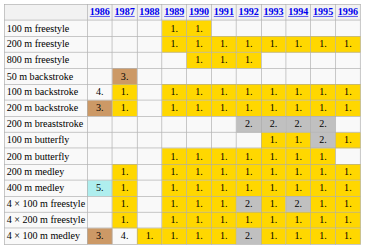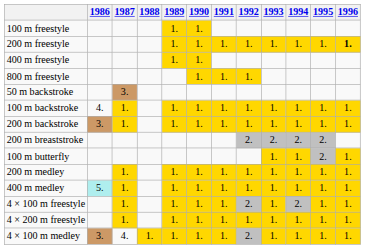200 m freestyle | 1996: normal -> bold
+ row: 400 m freestyle | 1. | 1.
- row: 200 m butterfly | 1. | 1. | 1. | 1. | 1. | 1. | 1.
